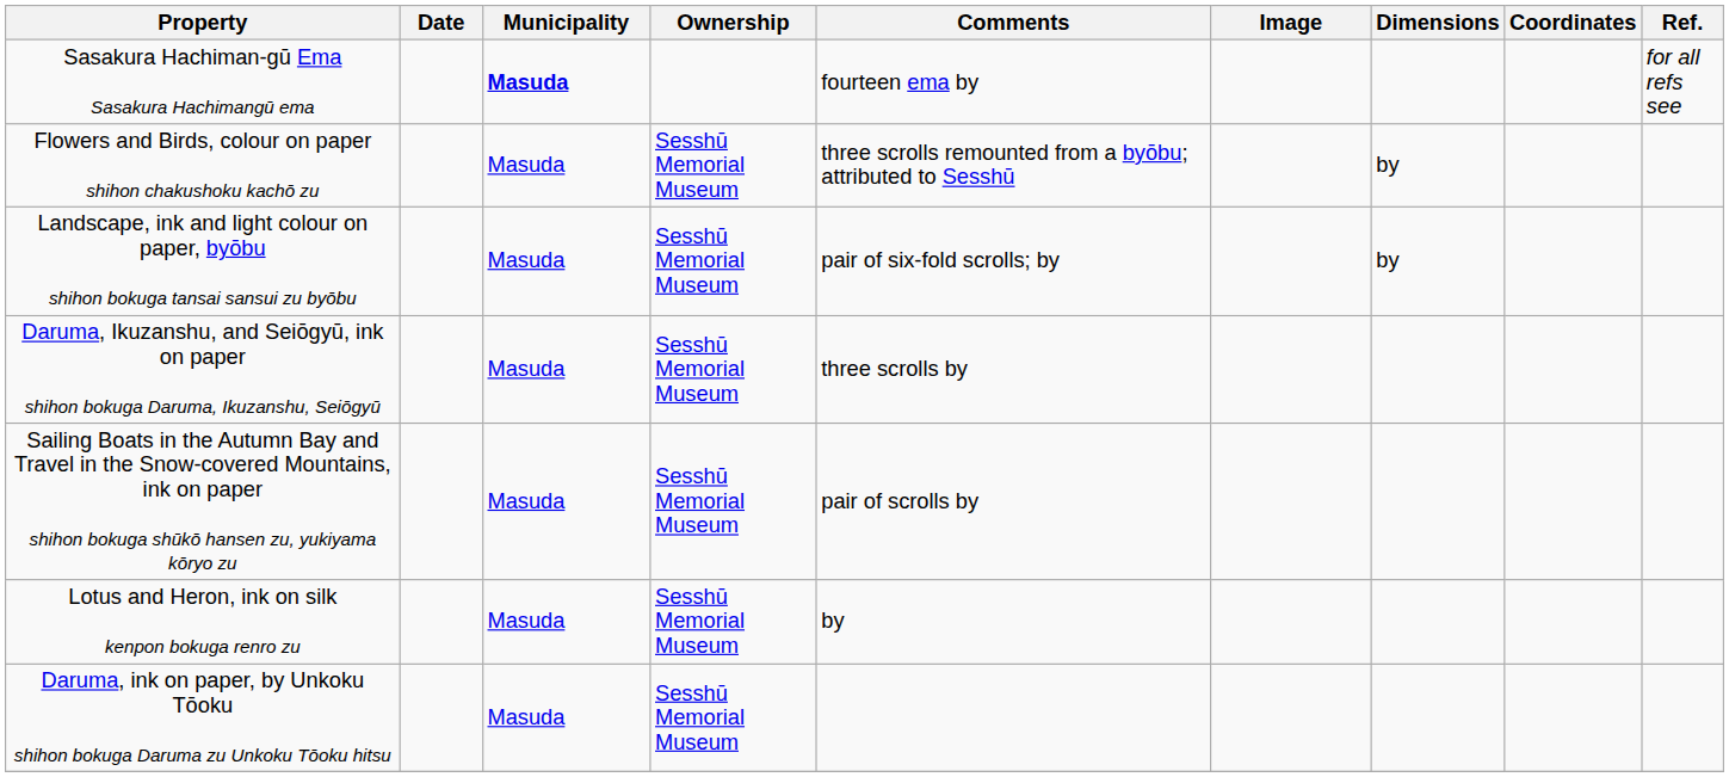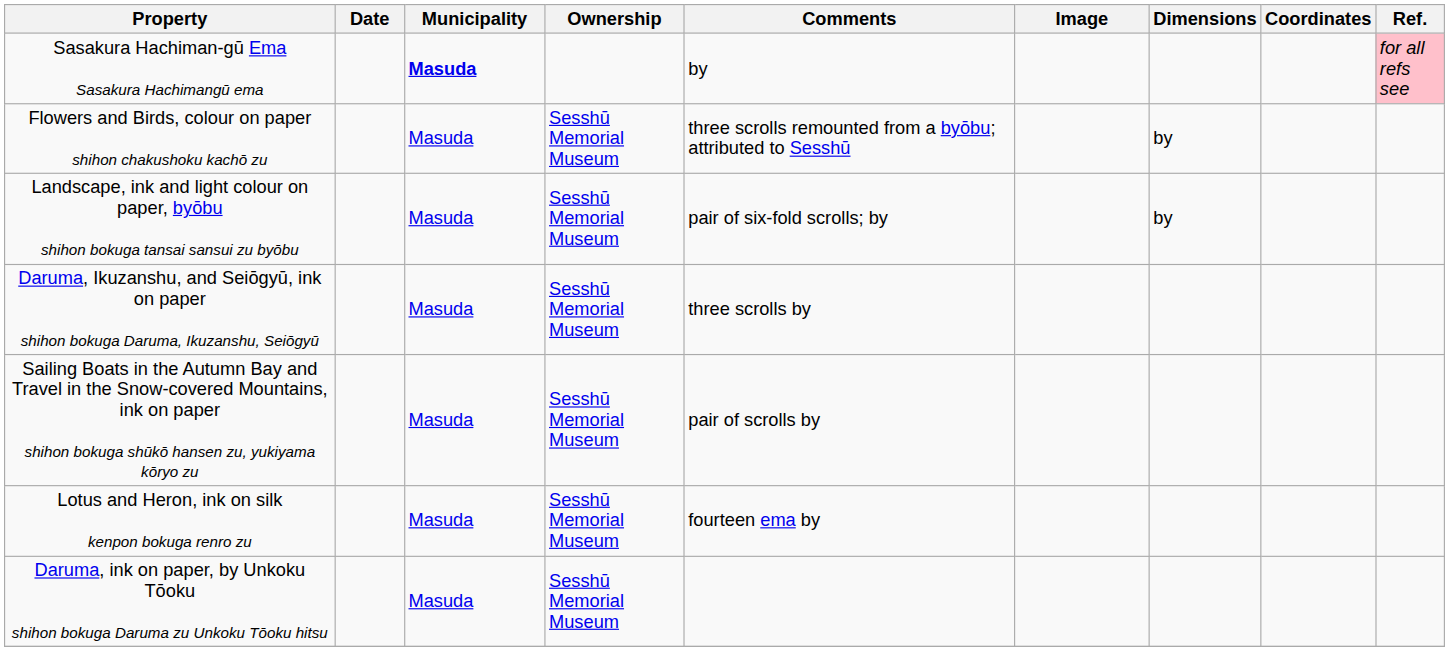Sasakura Hachiman-gū Ema Sasakura Hachimangū ema | Comments: fourteen ema by -> by
Sasakura Hachiman-gū Ema Sasakura Hachimangū ema | Ref.: no background -> pink background
Lotus and Heron, ink on silk kenpon bokuga renro zu | Comments: by -> fourteen ema by
